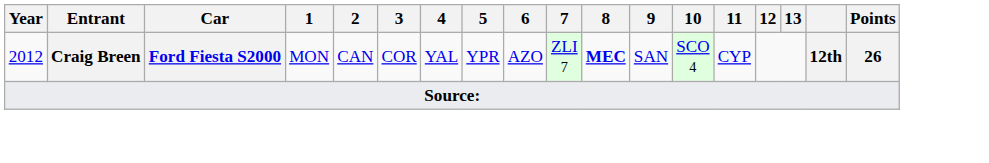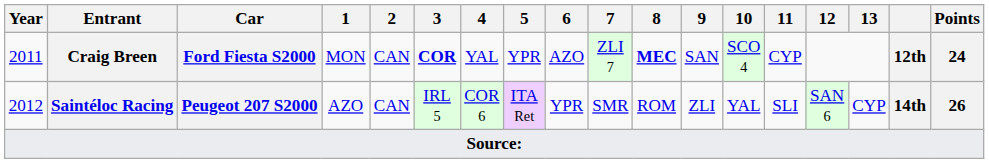Craig Breen | Year: 2012 -> 2011
Craig Breen | 3: normal -> bold
Craig Breen | Points: 26 -> 24
+ row: 2012 | Saintéloc Racing | Peugeot 207 S2000 | AZO | CAN | IRL 5 | COR 6 | ITA Ret | YPR | SMR | ROM | ZLI | YAL | SLI | SAN 6 | CYP | 14th | 26
